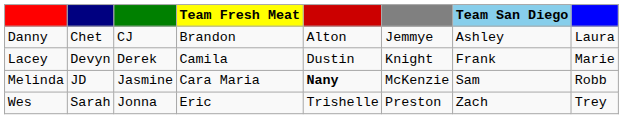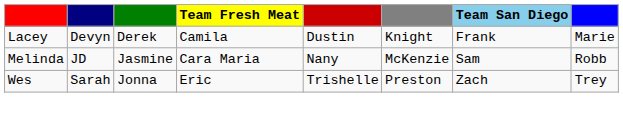- row: Danny | Chet | CJ | Brandon | Alton | Jemmye | Ashley | Laura
Melinda | column 5: bold -> normal
